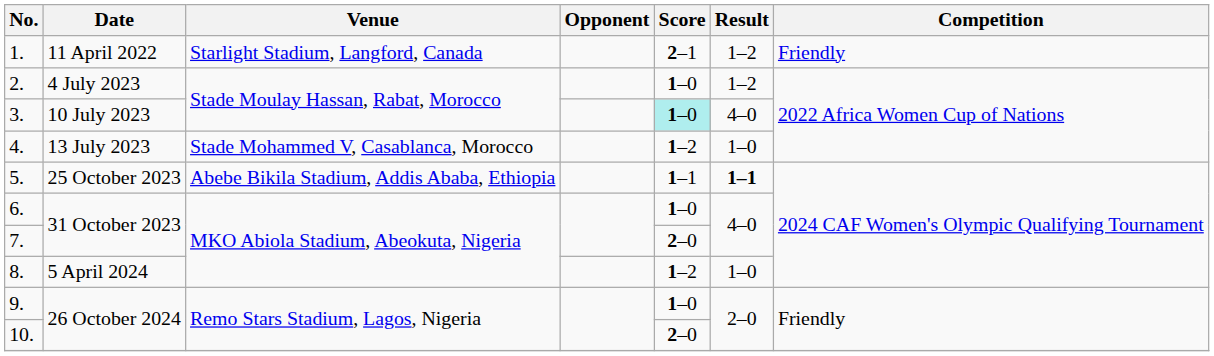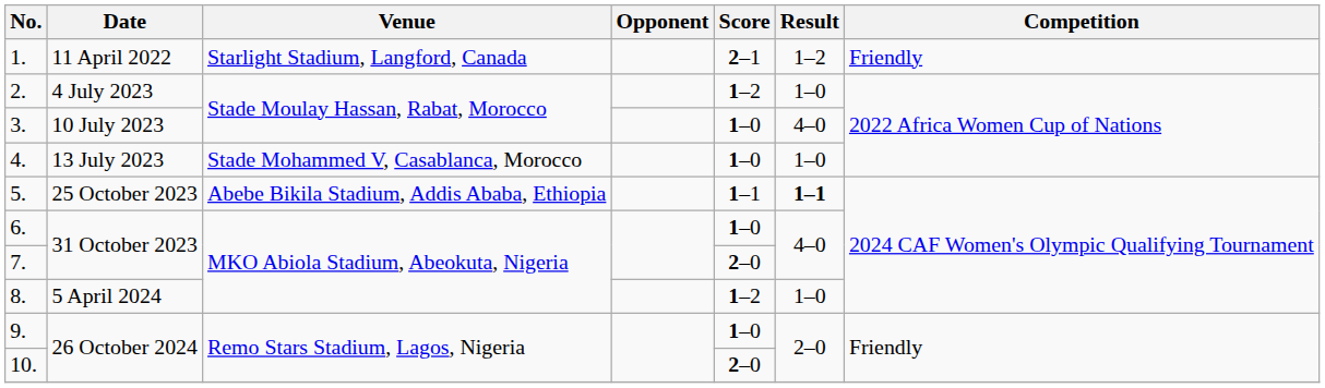2. | Score: 1–0 -> 1–2
2. | Result: 1–2 -> 1–0
3. | Score: paleturquoise background -> no background
4. | Score: 1–2 -> 1–0
